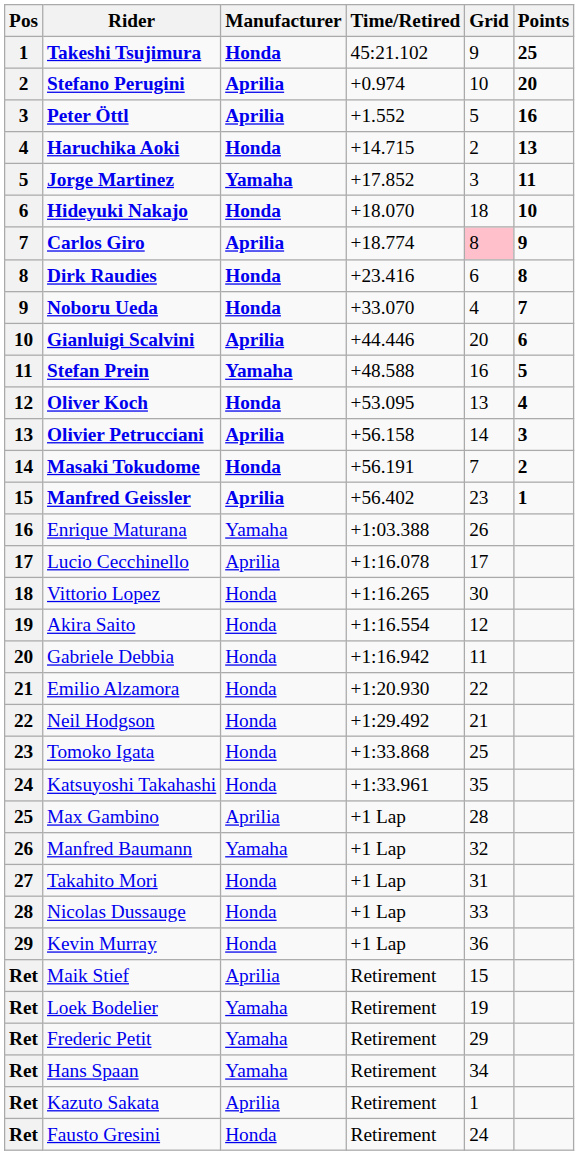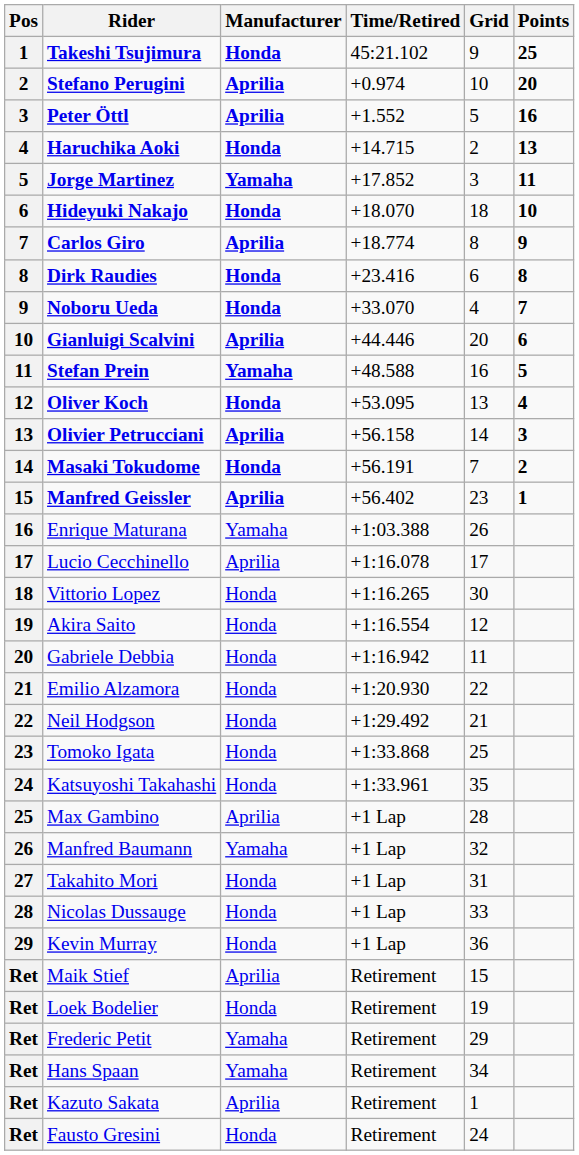Carlos Giro | Grid: pink background -> no background
Loek Bodelier | Manufacturer: Yamaha -> Honda
